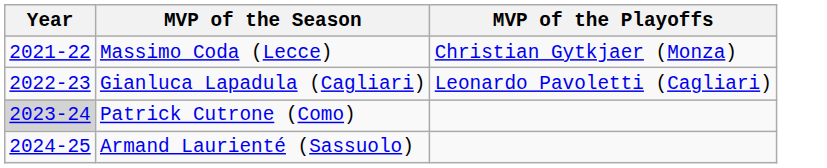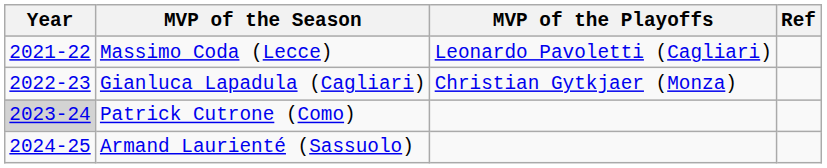+ column: Ref
Massimo Coda (Lecce) | MVP of the Playoffs: Christian Gytkjaer (Monza) -> Leonardo Pavoletti (Cagliari)
Gianluca Lapadula (Cagliari) | MVP of the Playoffs: Leonardo Pavoletti (Cagliari) -> Christian Gytkjaer (Monza)
